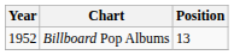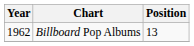Billboard Pop Albums | Year: 1952 -> 1962
